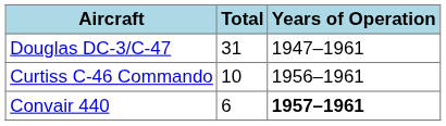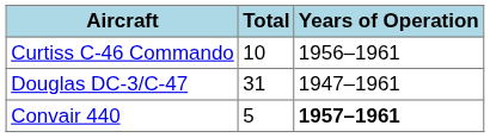rows swapped: Douglas DC-3/C-47 <-> Curtiss C-46 Commando
Convair 440 | Total: 6 -> 5
